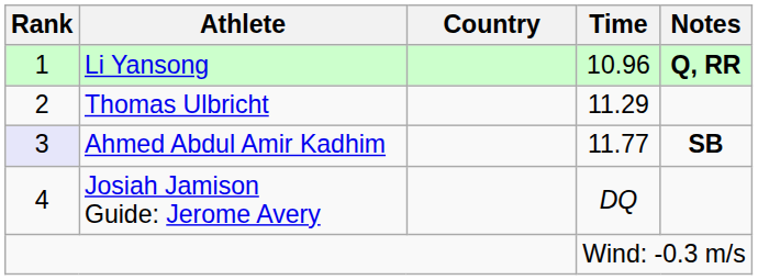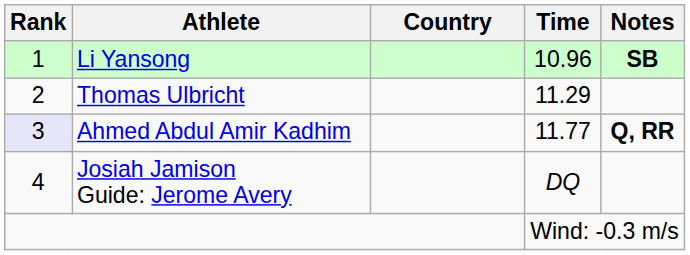Li Yansong | Notes: Q, RR -> SB
Ahmed Abdul Amir Kadhim | Notes: SB -> Q, RR
